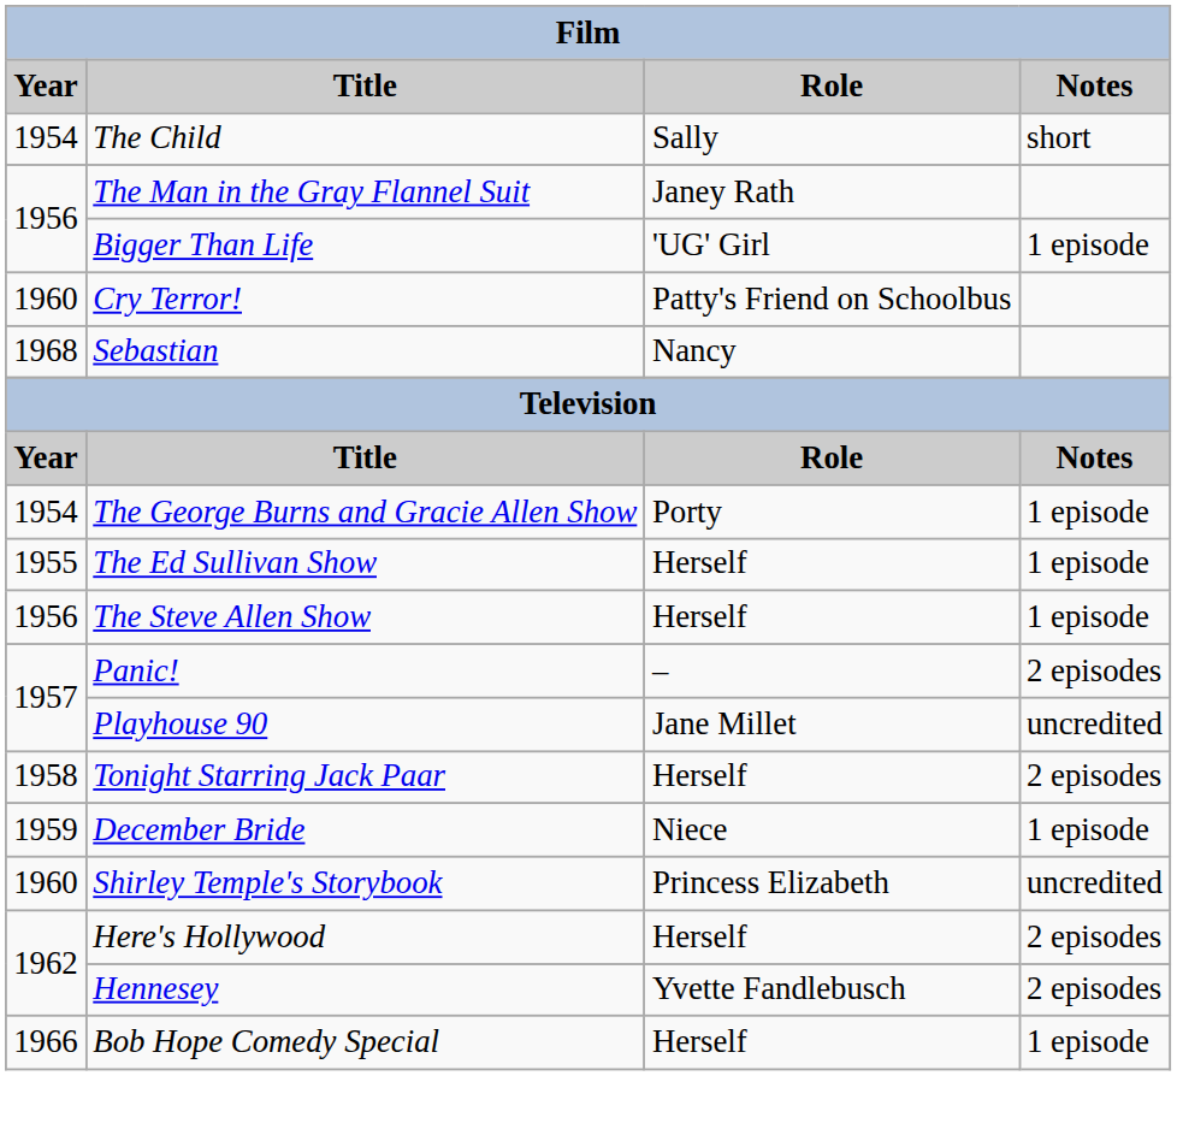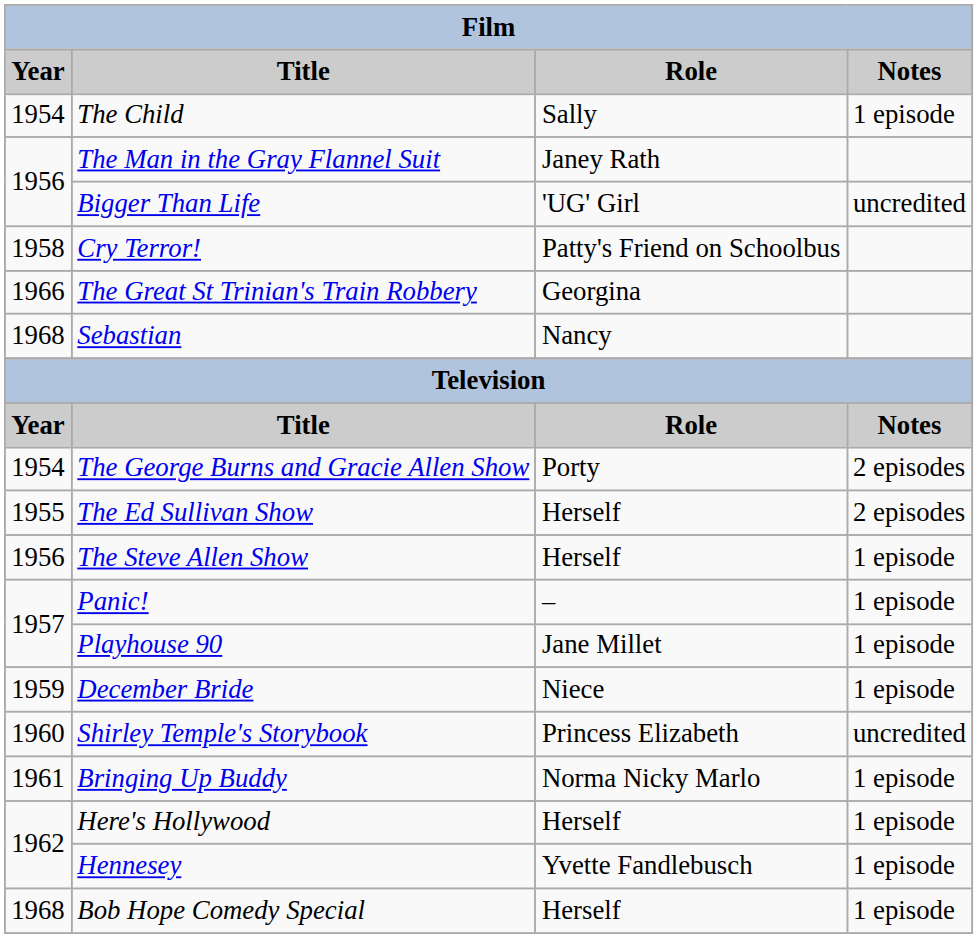The Child | Notes: short -> 1 episode
Bigger Than Life | Notes: 1 episode -> uncredited
Cry Terror! | Year: 1960 -> 1958
+ row: 1966 | The Great St Trinian's Train Robbery | Georgina
The George Burns and Gracie Allen Show | Notes: 1 episode -> 2 episodes
The Ed Sullivan Show | Notes: 1 episode -> 2 episodes
Panic! | Notes: 2 episodes -> 1 episode
Playhouse 90 | Notes: uncredited -> 1 episode
- row: 1958 | Tonight Starring Jack Paar | Herself | 2 episodes
+ row: 1961 | Bringing Up Buddy | Norma Nicky Marlo | 1 episode
Here's Hollywood | Notes: 2 episodes -> 1 episode
Hennesey | Notes: 2 episodes -> 1 episode
Bob Hope Comedy Special | Year: 1966 -> 1968
